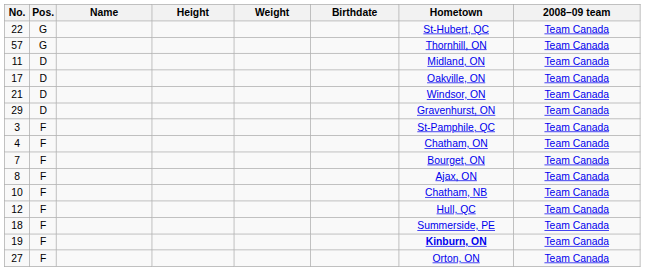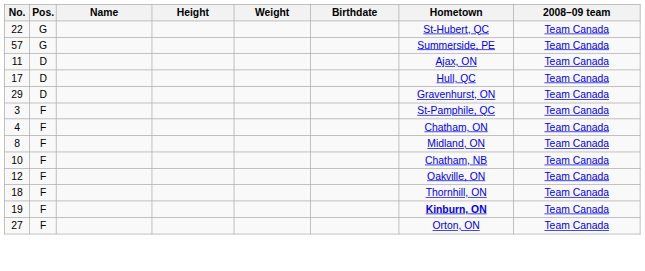57 | Hometown: Thornhill, ON -> Summerside, PE
11 | Hometown: Midland, ON -> Ajax, ON
17 | Hometown: Oakville, ON -> Hull, QC
- row: 21 | D | Windsor, ON | Team Canada
- row: 7 | F | Bourget, ON | Team Canada
8 | Hometown: Ajax, ON -> Midland, ON
12 | Hometown: Hull, QC -> Oakville, ON
18 | Hometown: Summerside, PE -> Thornhill, ON
